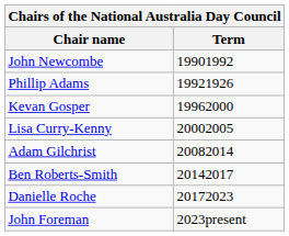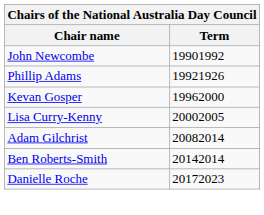Ben Roberts-Smith | Term: 20142017 -> 20142014
- row: John Foreman | 2023present
